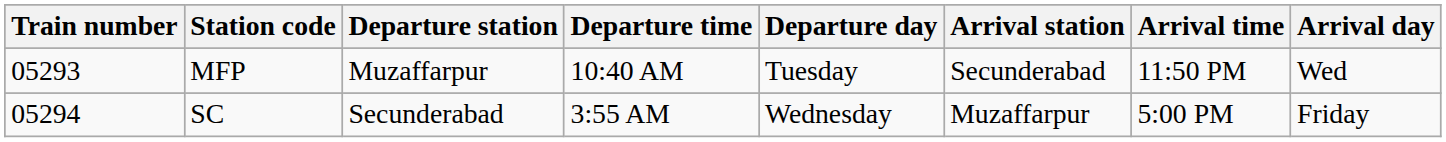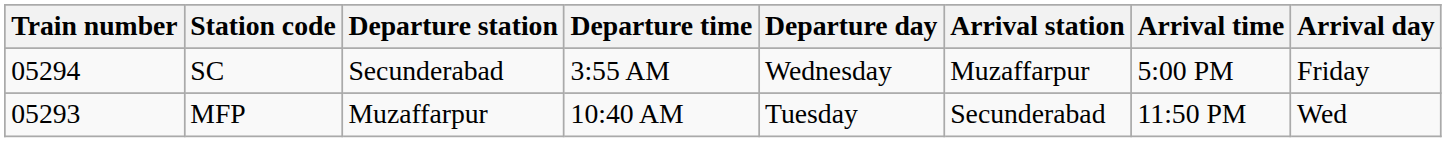rows swapped: MFP <-> SC
